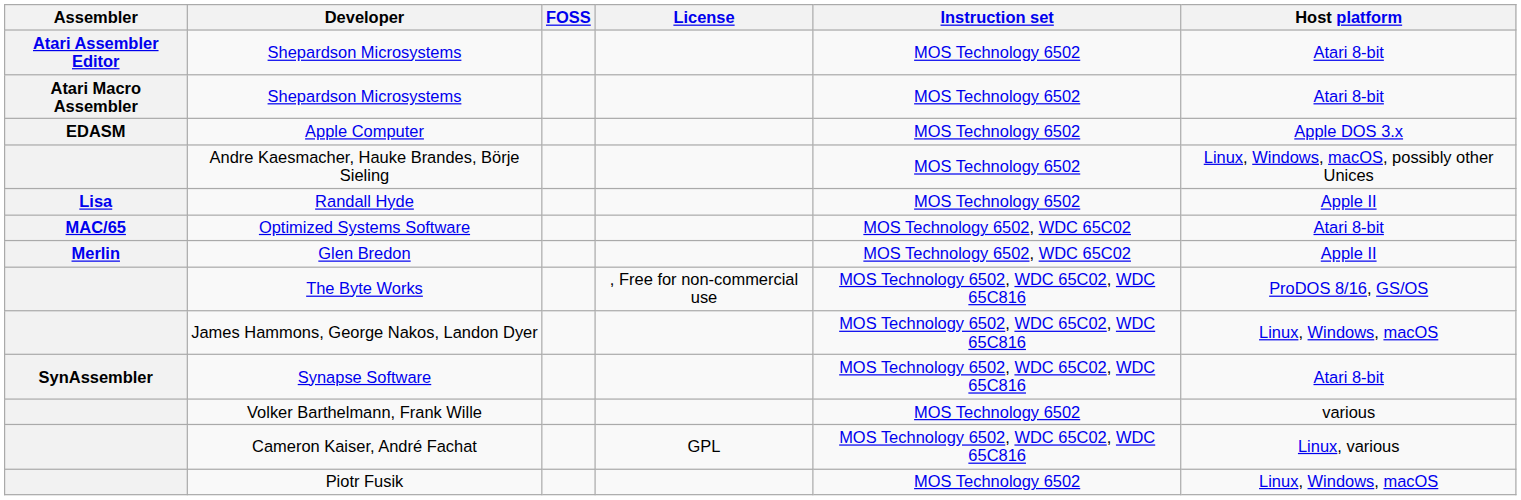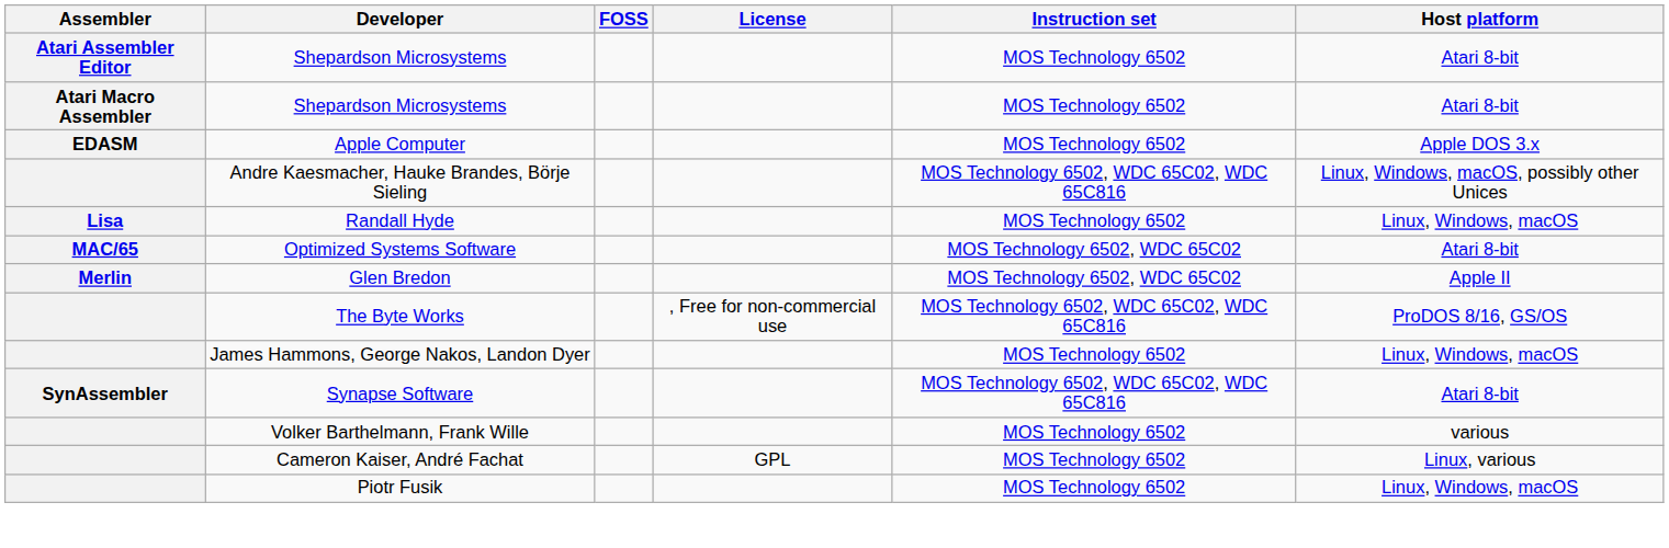Andre Kaesmacher, Hauke Brandes, Börje Sieling | Instruction set: MOS Technology 6502 -> MOS Technology 6502, WDC 65C02, WDC 65C816
Randall Hyde | Host platform: Apple II -> Linux, Windows, macOS
James Hammons, George Nakos, Landon Dyer | Instruction set: MOS Technology 6502, WDC 65C02, WDC 65C816 -> MOS Technology 6502
Cameron Kaiser, André Fachat | Instruction set: MOS Technology 6502, WDC 65C02, WDC 65C816 -> MOS Technology 6502
